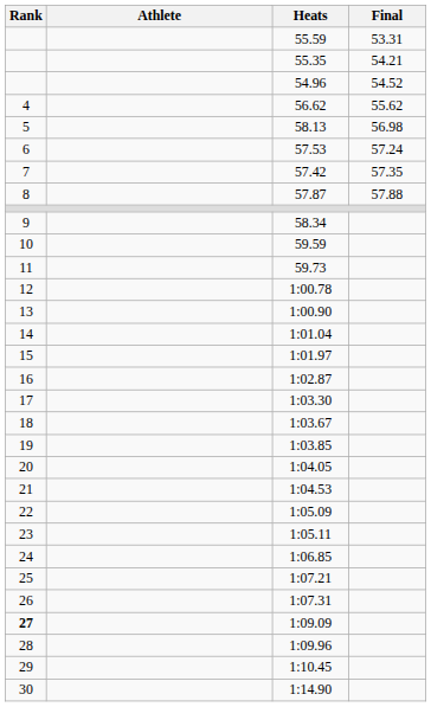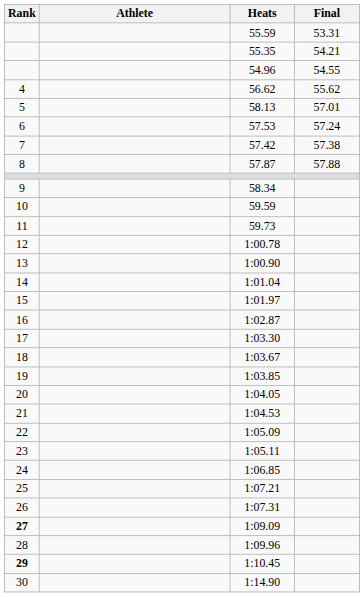54.96 | Final: 54.52 -> 54.55
58.13 | Final: 56.98 -> 57.01
57.42 | Final: 57.35 -> 57.38
1:10.45 | Rank: normal -> bold
